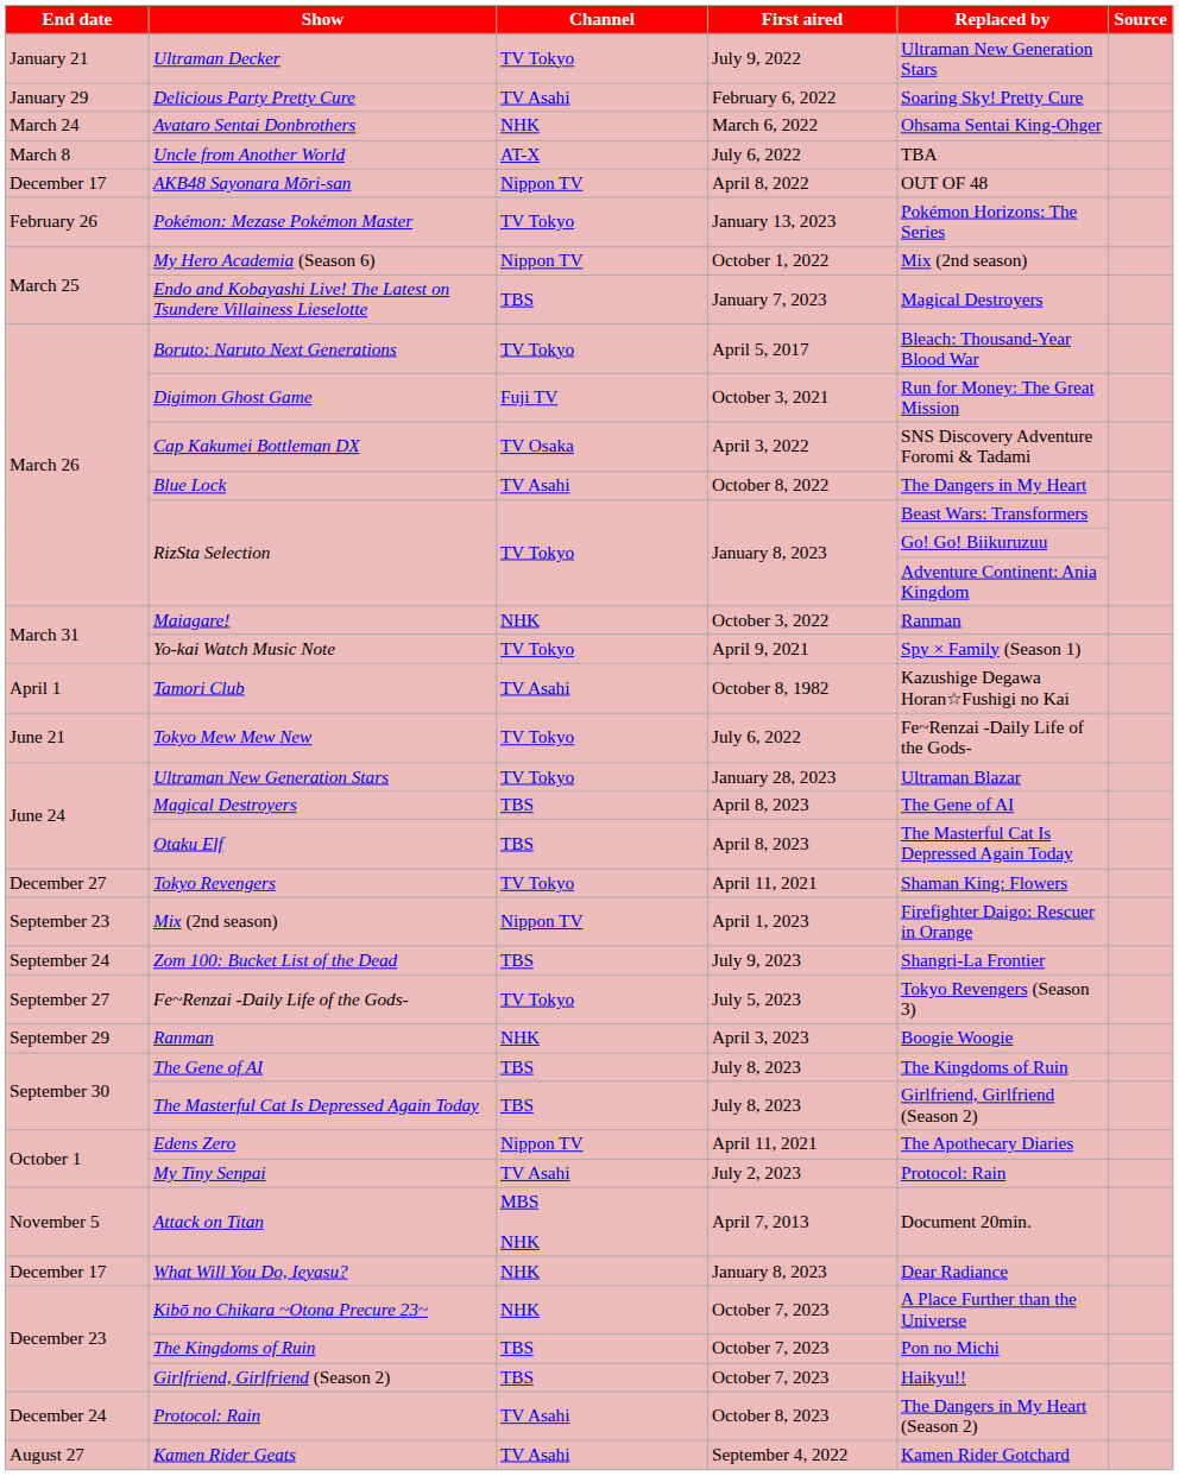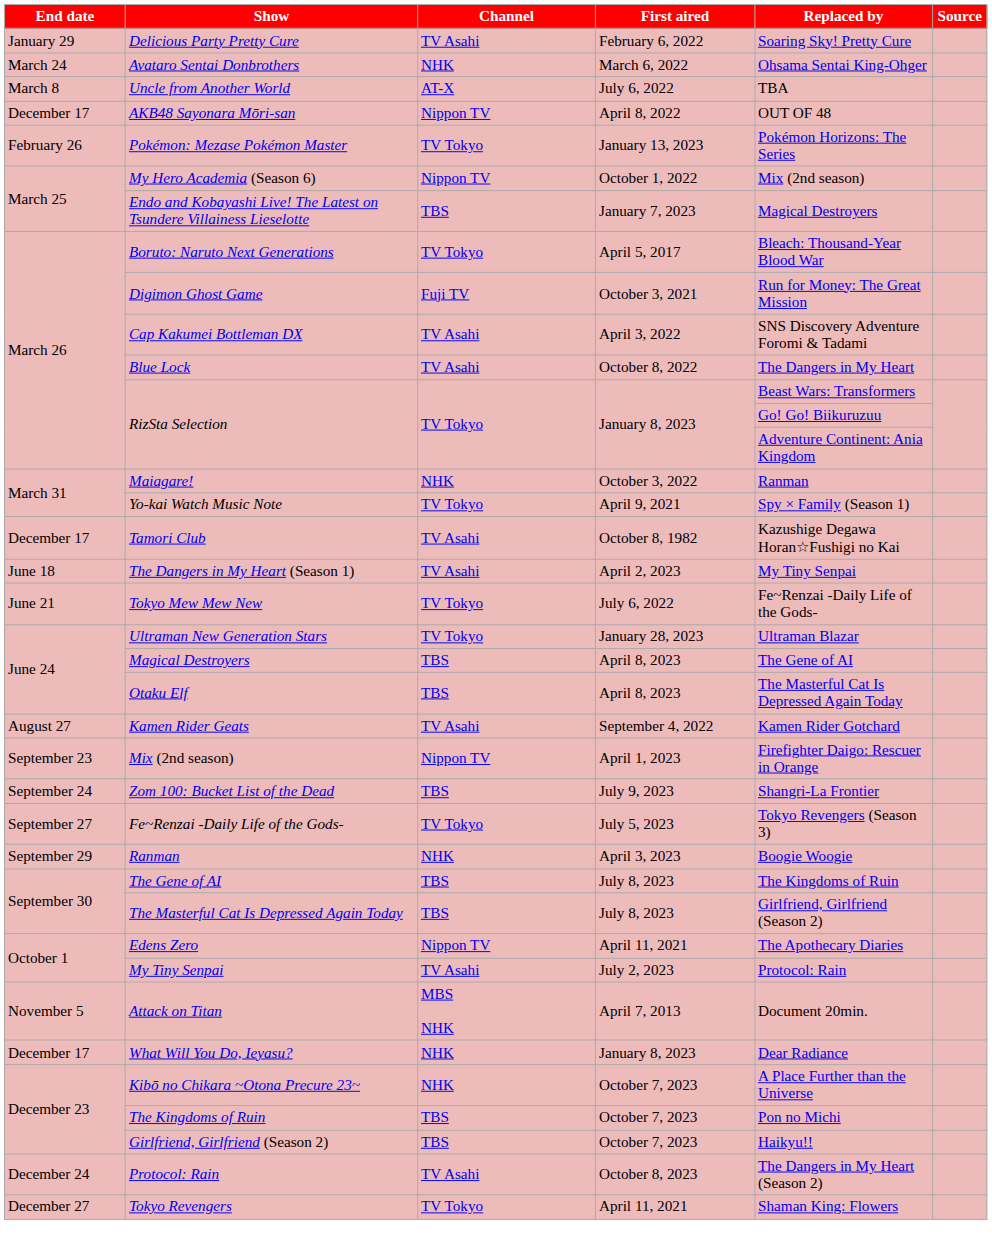- row: January 21 | Ultraman Decker | TV Tokyo | July 9, 2022 | Ultraman New Generation Stars
Cap Kakumei Bottleman DX | Channel: TV Osaka -> TV Asahi
Tamori Club | End date: April 1 -> December 17
+ row: June 18 | The Dangers in My Heart (Season 1) | TV Asahi | April 2, 2023 | My Tiny Senpai
rows swapped: Kamen Rider Geats <-> Tokyo Revengers
